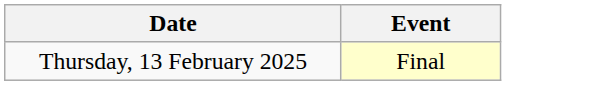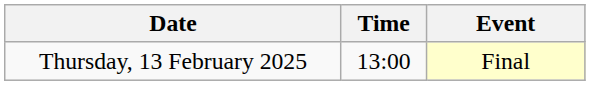+ column: Time | 13:00
